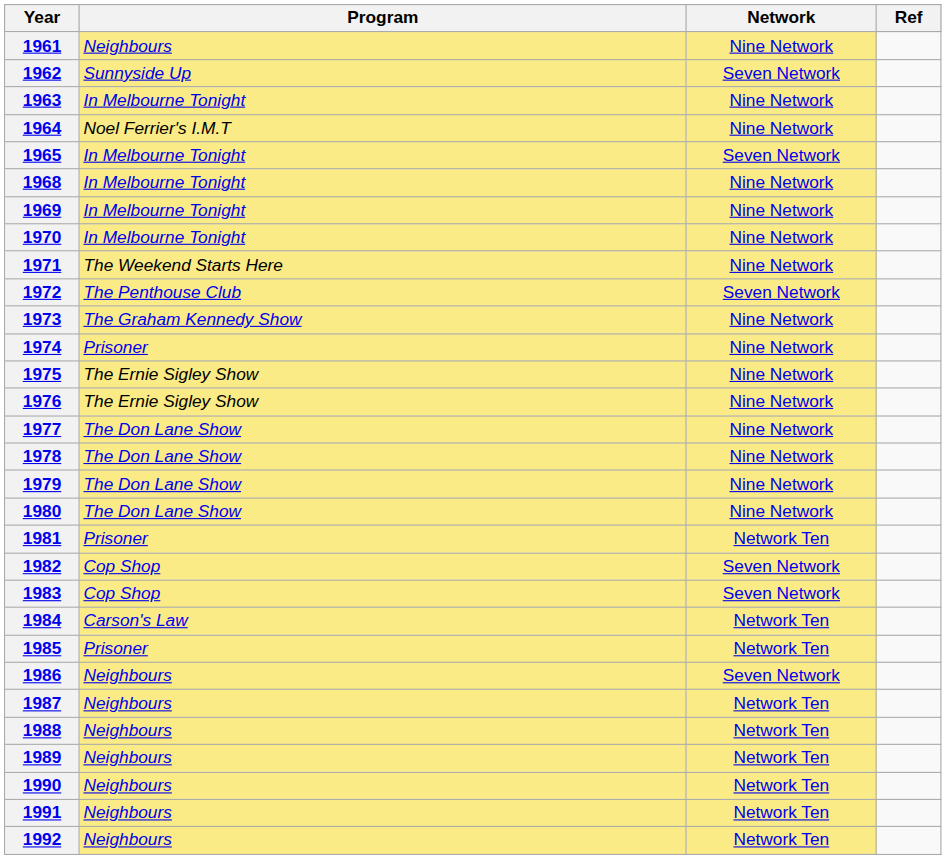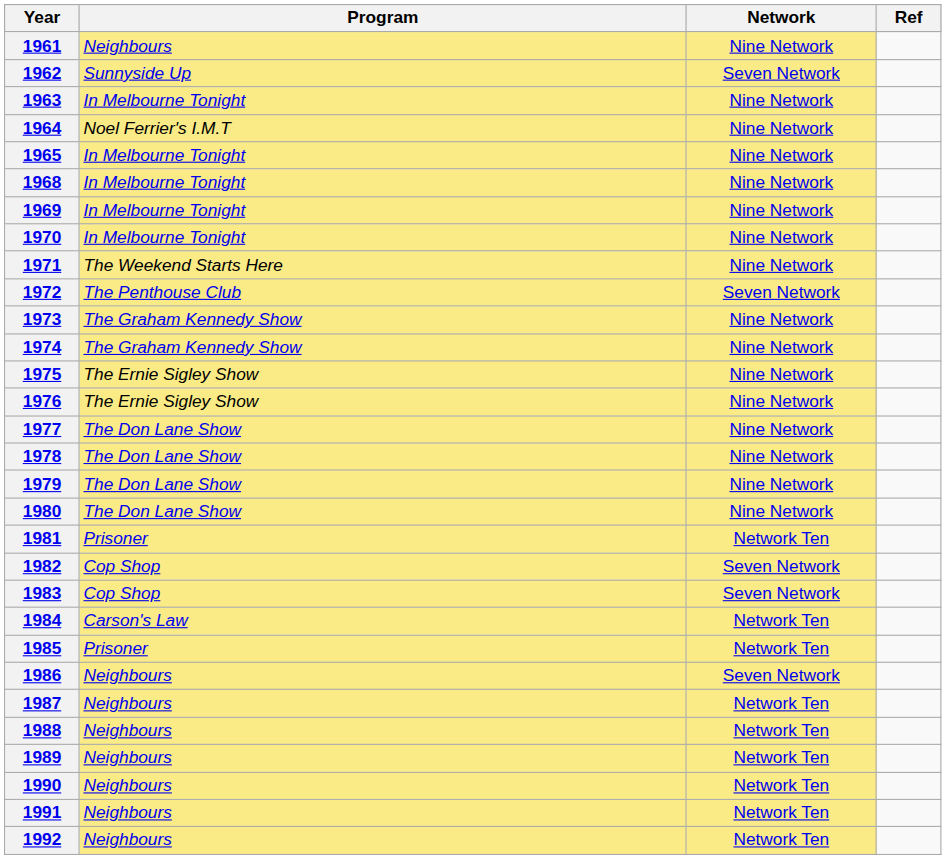1965 | Network: Seven Network -> Nine Network
1974 | Program: Prisoner -> The Graham Kennedy Show
